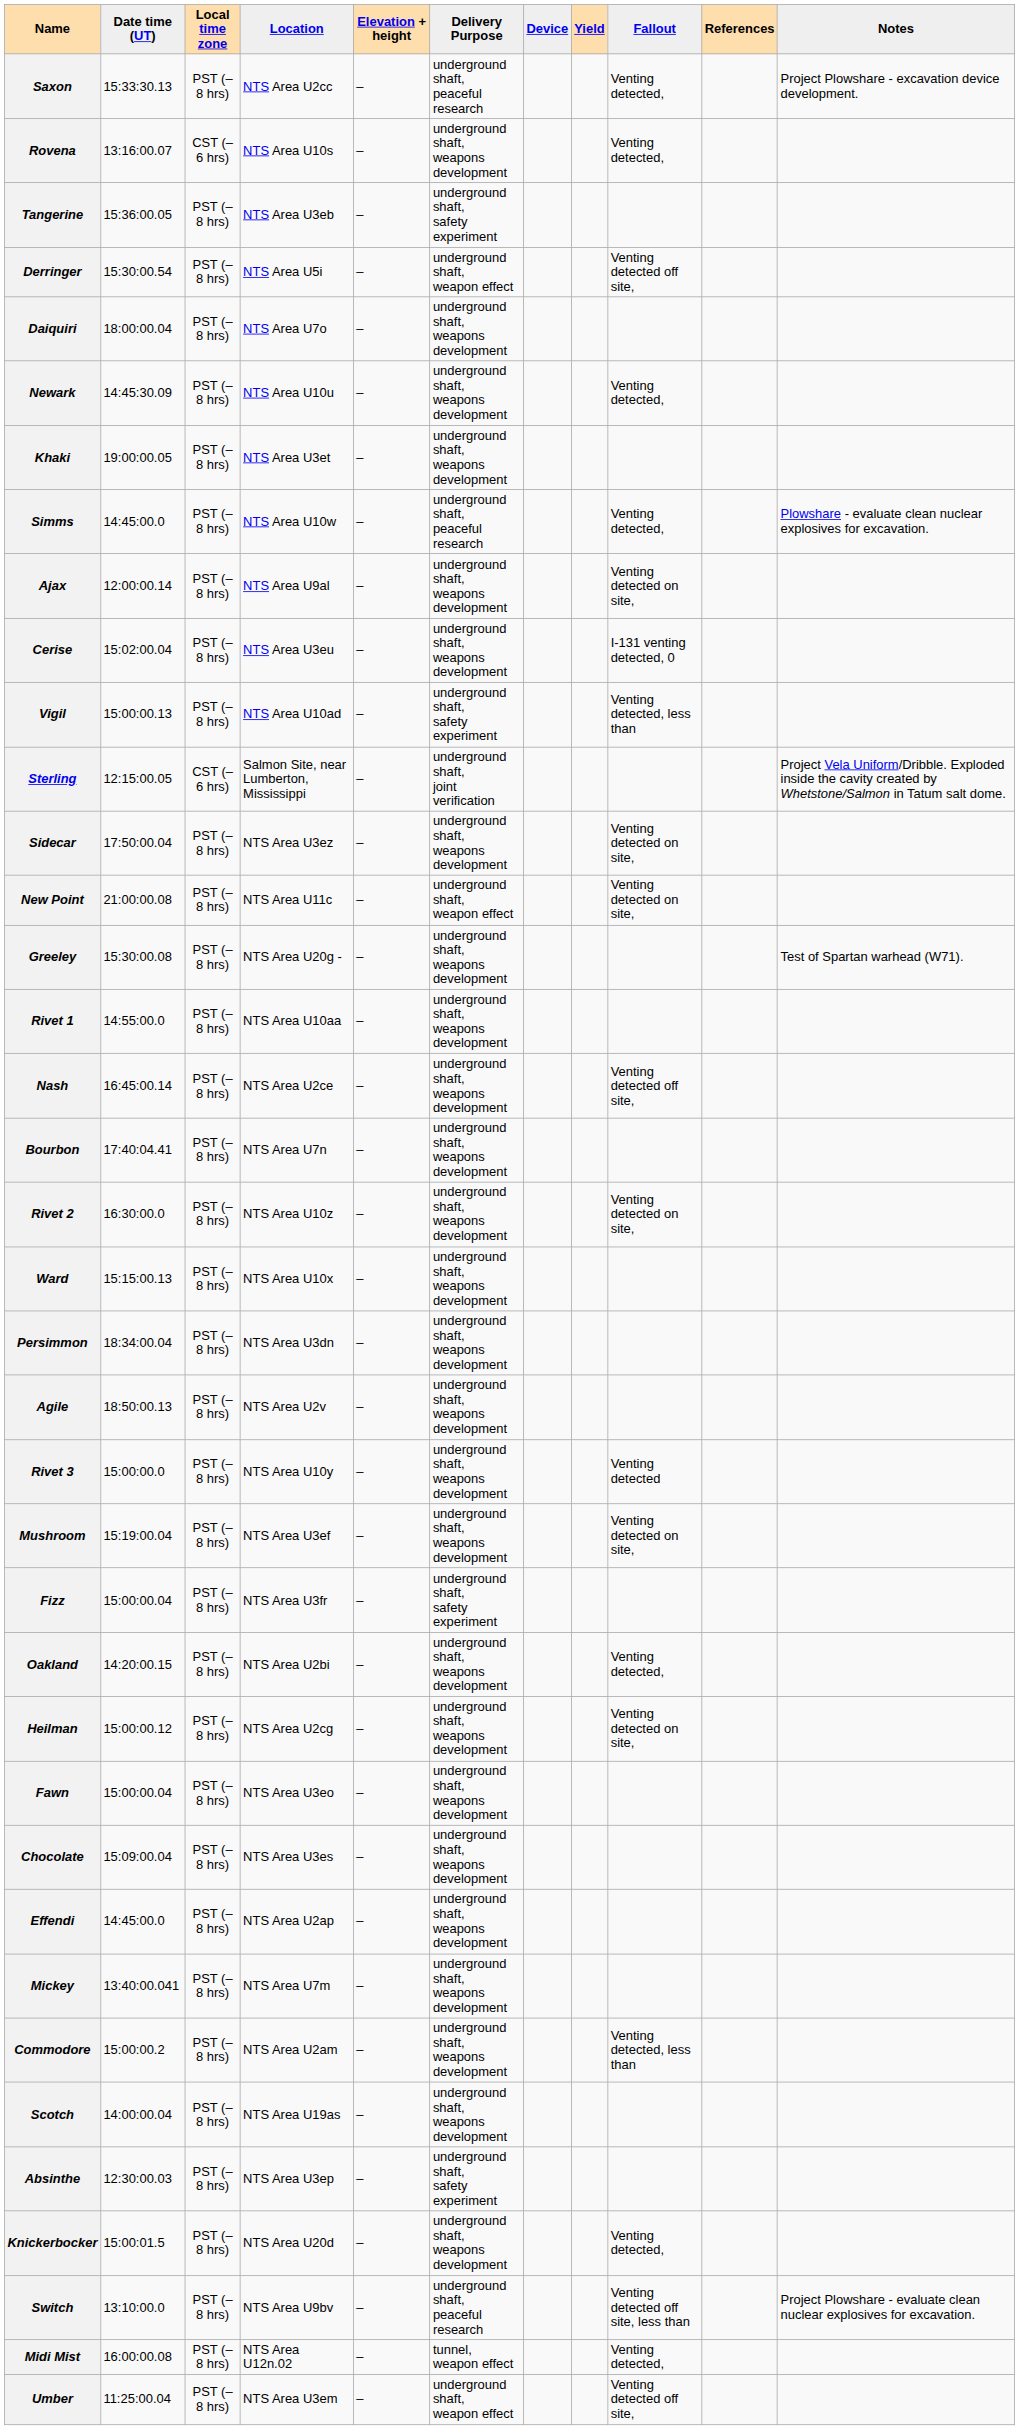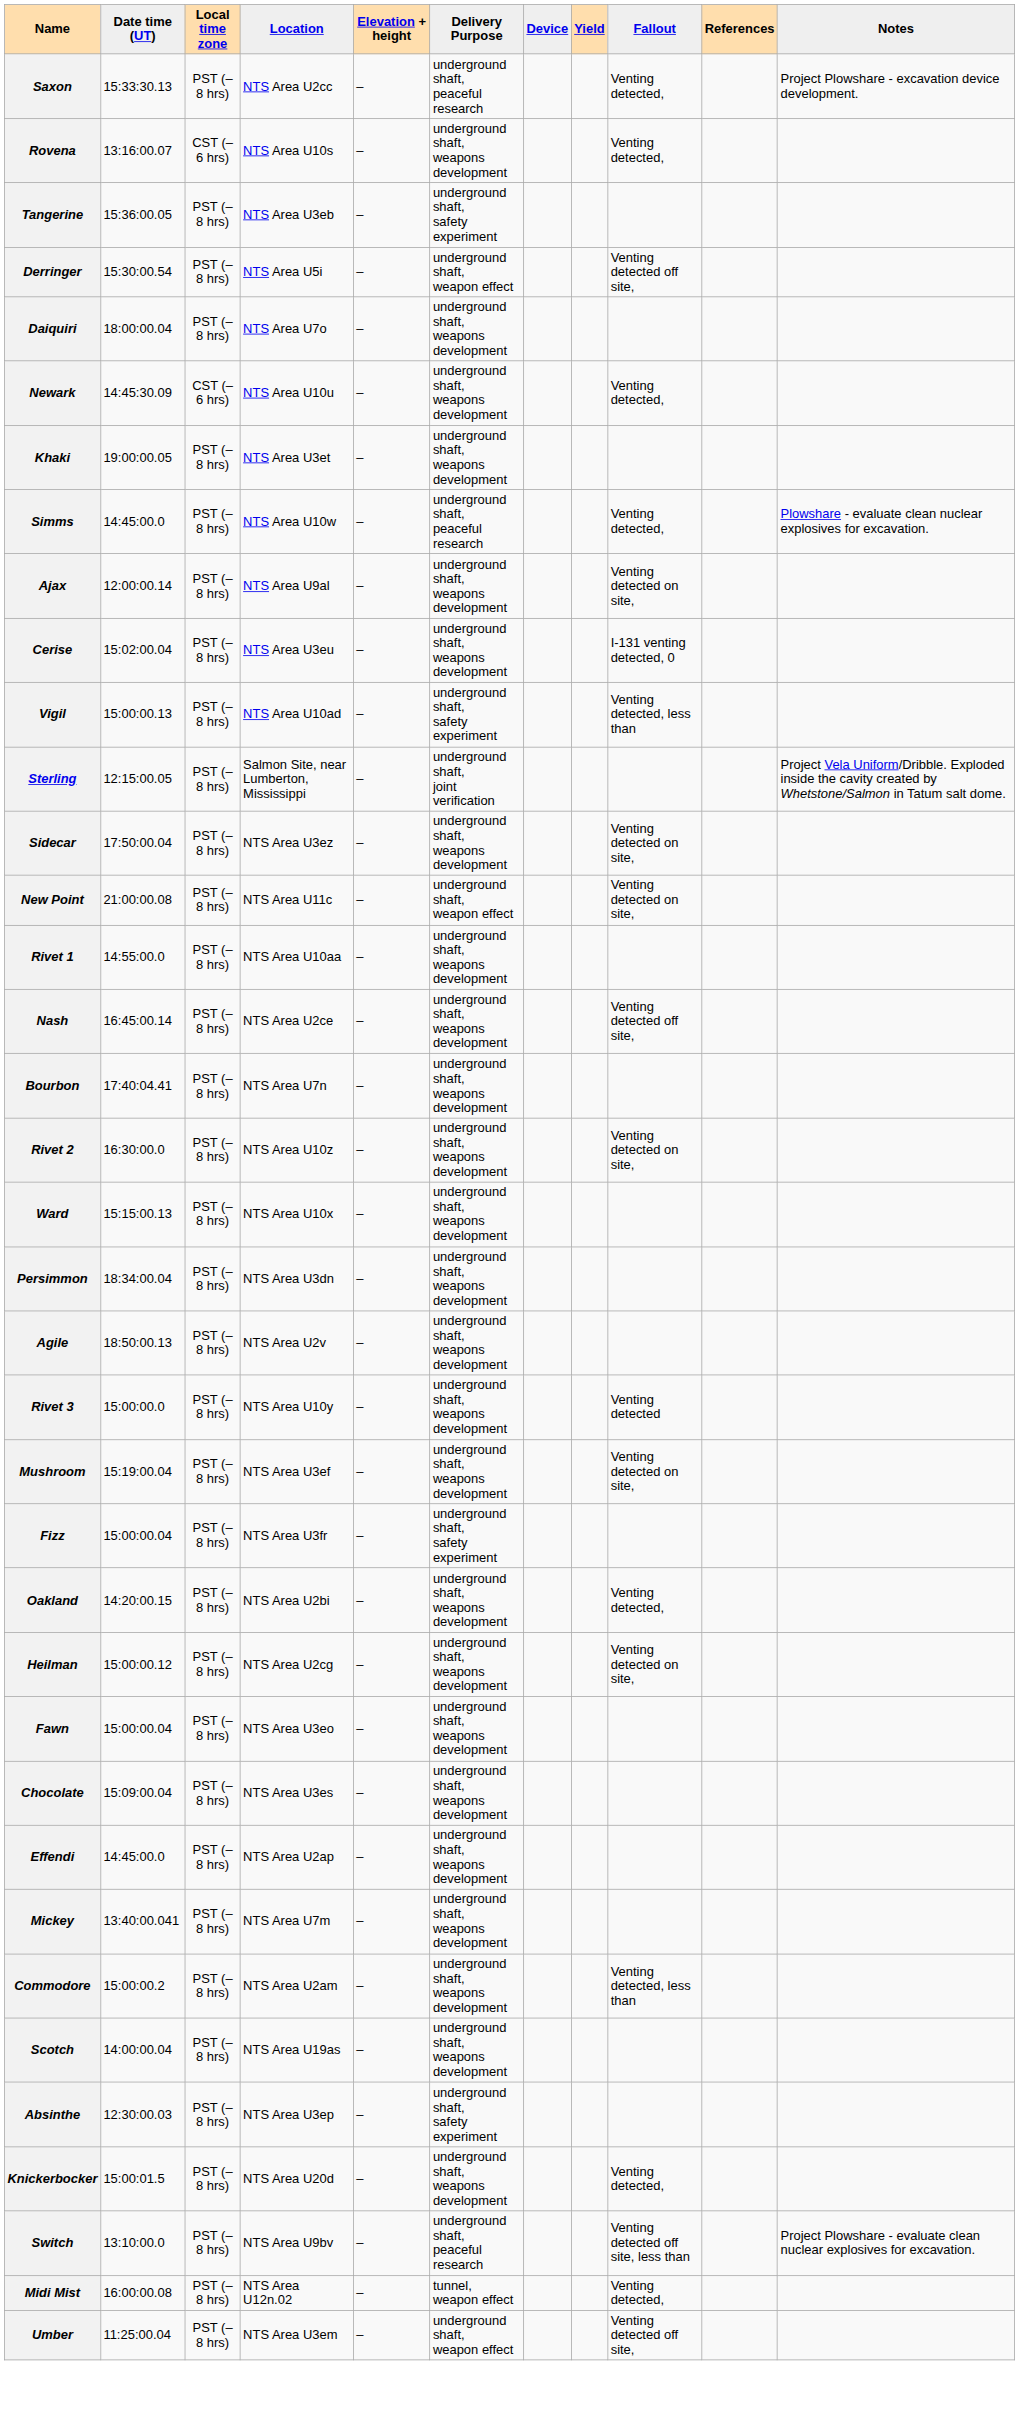Newark | Local time zone: PST (–8 hrs) -> CST (–6 hrs)
Sterling | Local time zone: CST (–6 hrs) -> PST (–8 hrs)
- row: Greeley | 15:30:00.08 | PST (–8 hrs) | NTS Area U20g - | – | underground shaft, weapons development | Test of Spartan warhead (W71).
